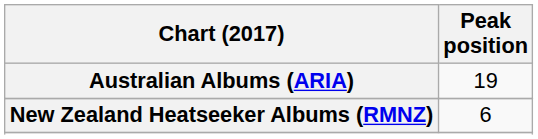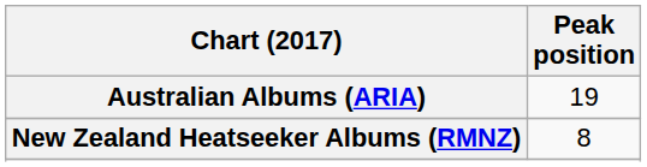New Zealand Heatseeker Albums (RMNZ) | Peak position: 6 -> 8
